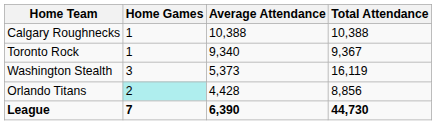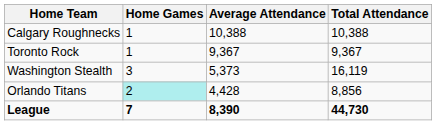Toronto Rock | Average Attendance: 9,340 -> 9,367
League | Average Attendance: 6,390 -> 8,390
